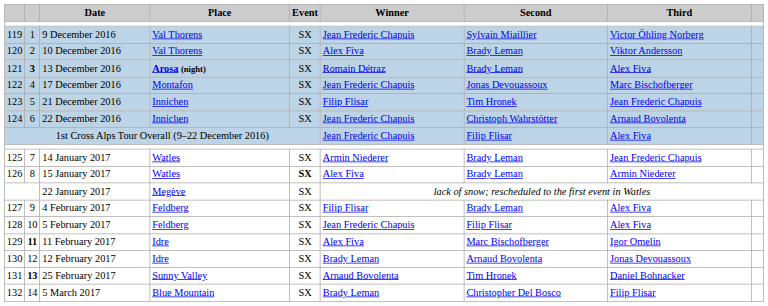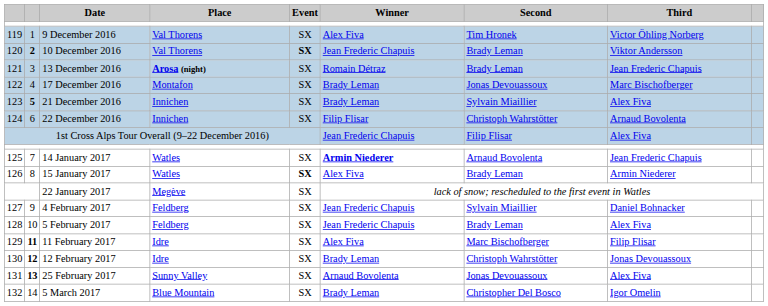9 December 2016 | Winner: Jean Frederic Chapuis -> Alex Fiva
9 December 2016 | Second: Sylvain Miaillier -> Tim Hronek
10 December 2016 | column 2: normal -> bold
10 December 2016 | Event: normal -> bold
10 December 2016 | Winner: Alex Fiva -> Jean Frederic Chapuis
13 December 2016 | column 2: bold -> normal
13 December 2016 | Third: Alex Fiva -> Jean Frederic Chapuis
17 December 2016 | Winner: Jean Frederic Chapuis -> Brady Leman
21 December 2016 | column 2: normal -> bold
21 December 2016 | Winner: Filip Flisar -> Brady Leman
21 December 2016 | Second: Tim Hronek -> Sylvain Miaillier
21 December 2016 | Third: Jean Frederic Chapuis -> Alex Fiva
22 December 2016 | Winner: Jean Frederic Chapuis -> Filip Flisar
14 January 2017 | Winner: normal -> bold
14 January 2017 | Second: Brady Leman -> Arnaud Bovolenta
4 February 2017 | Winner: Filip Flisar -> Jean Frederic Chapuis
4 February 2017 | Second: Brady Leman -> Sylvain Miaillier
4 February 2017 | Third: Alex Fiva -> Daniel Bohnacker
5 February 2017 | Second: Filip Flisar -> Brady Leman
11 February 2017 | Third: Igor Omelin -> Filip Flisar
12 February 2017 | column 2: normal -> bold
12 February 2017 | Second: Arnaud Bovolenta -> Christoph Wahrstötter
25 February 2017 | Second: Tim Hronek -> Jonas Devouassoux
25 February 2017 | Third: Daniel Bohnacker -> Alex Fiva
5 March 2017 | Third: Filip Flisar -> Igor Omelin
